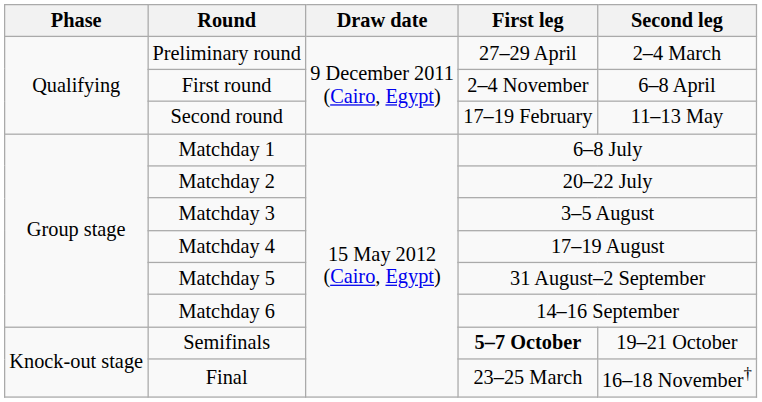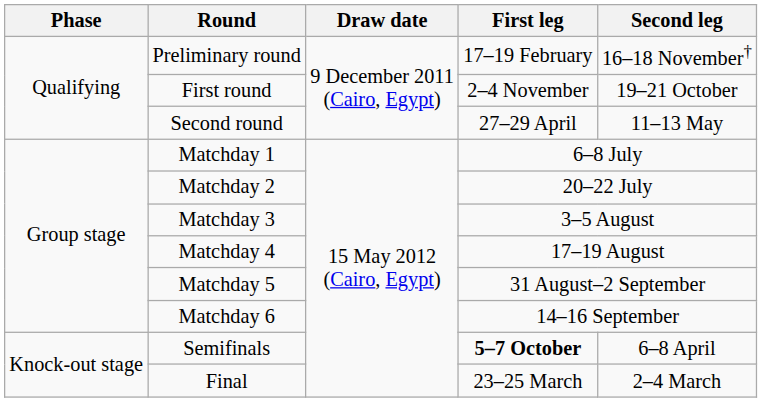Preliminary round | First leg: 27–29 April -> 17–19 February
Preliminary round | Second leg: 2–4 March -> 16–18 November†
First round | Second leg: 6–8 April -> 19–21 October
Second round | First leg: 17–19 February -> 27–29 April
Semifinals | Second leg: 19–21 October -> 6–8 April
Final | Second leg: 16–18 November† -> 2–4 March
